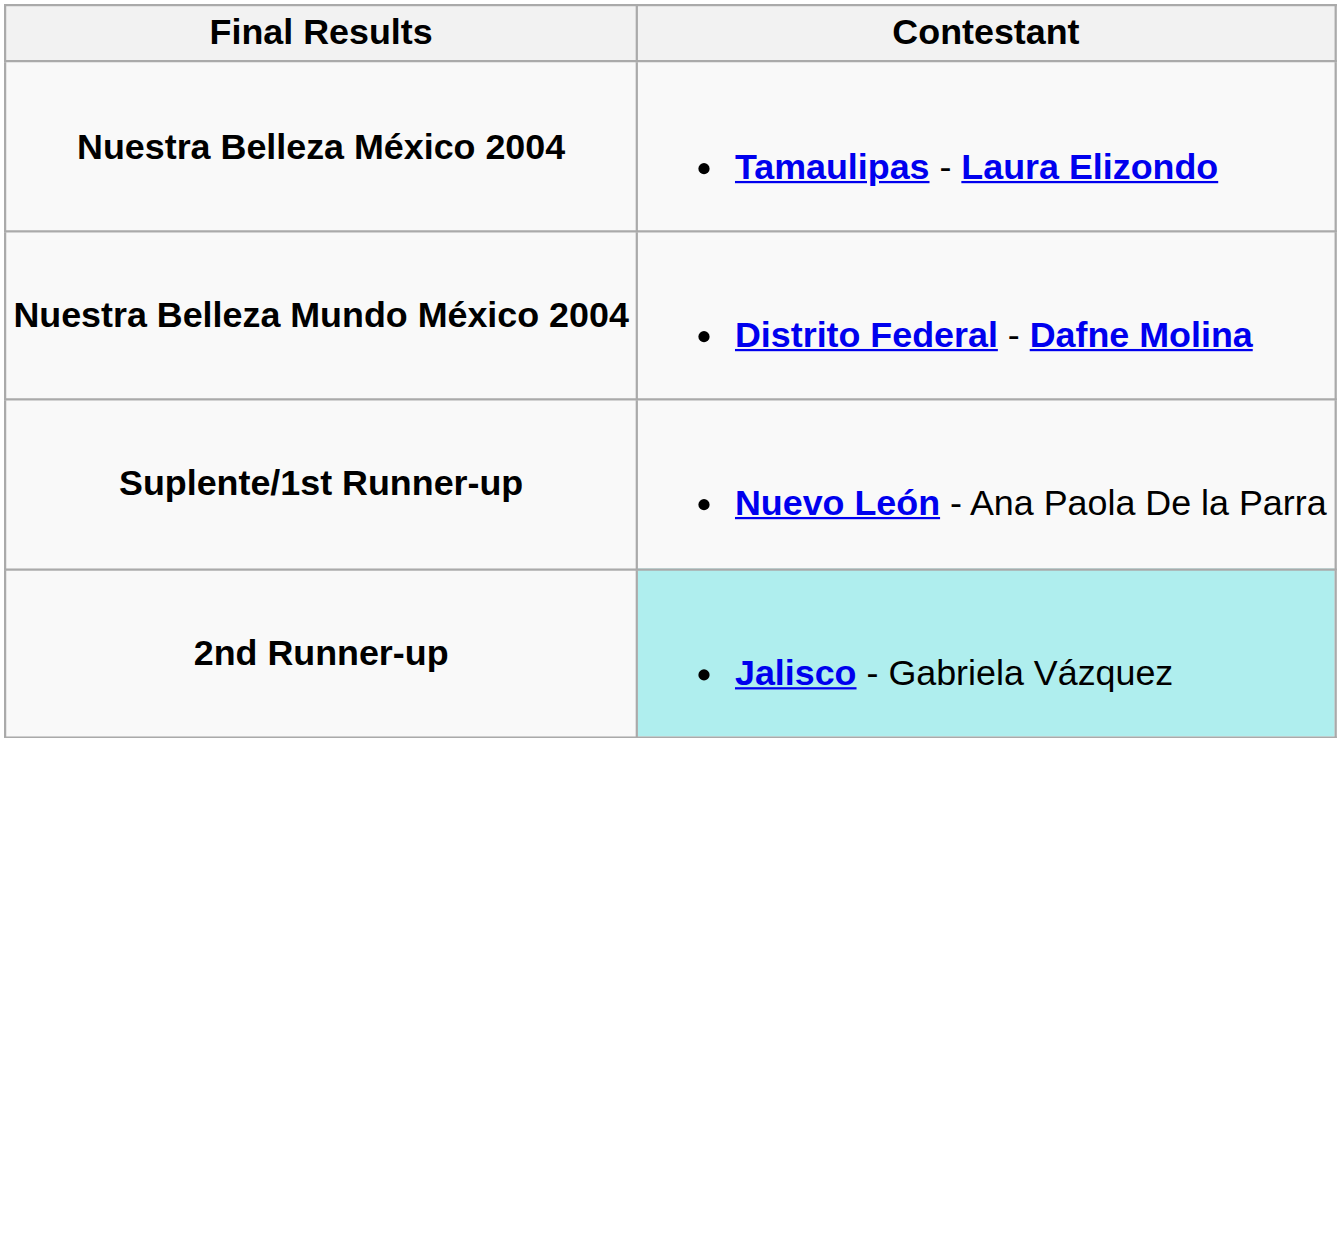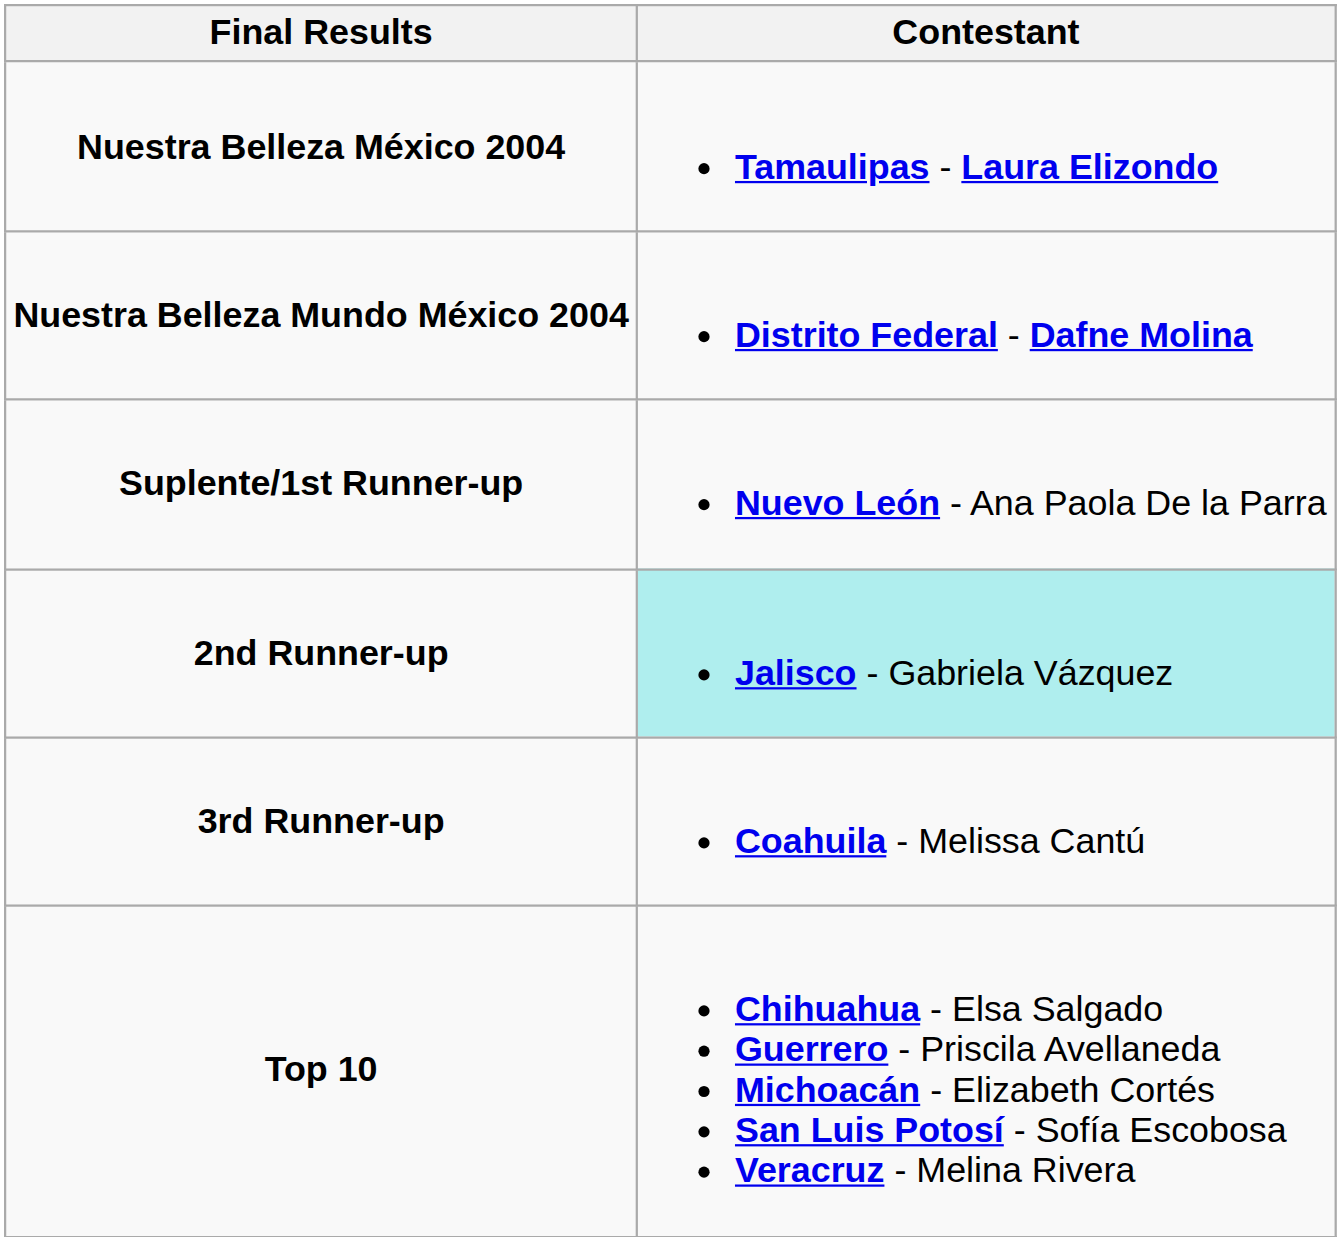+ row: 3rd Runner-up | Coahuila - Melissa Cantú
+ row: Top 10 | Chihuahua - Elsa Salgado Guerrero - Priscila Avellaneda Michoacán - Elizabeth Cortés San Luis Potosí - Sofía Escobosa Veracruz - Melina Rivera
